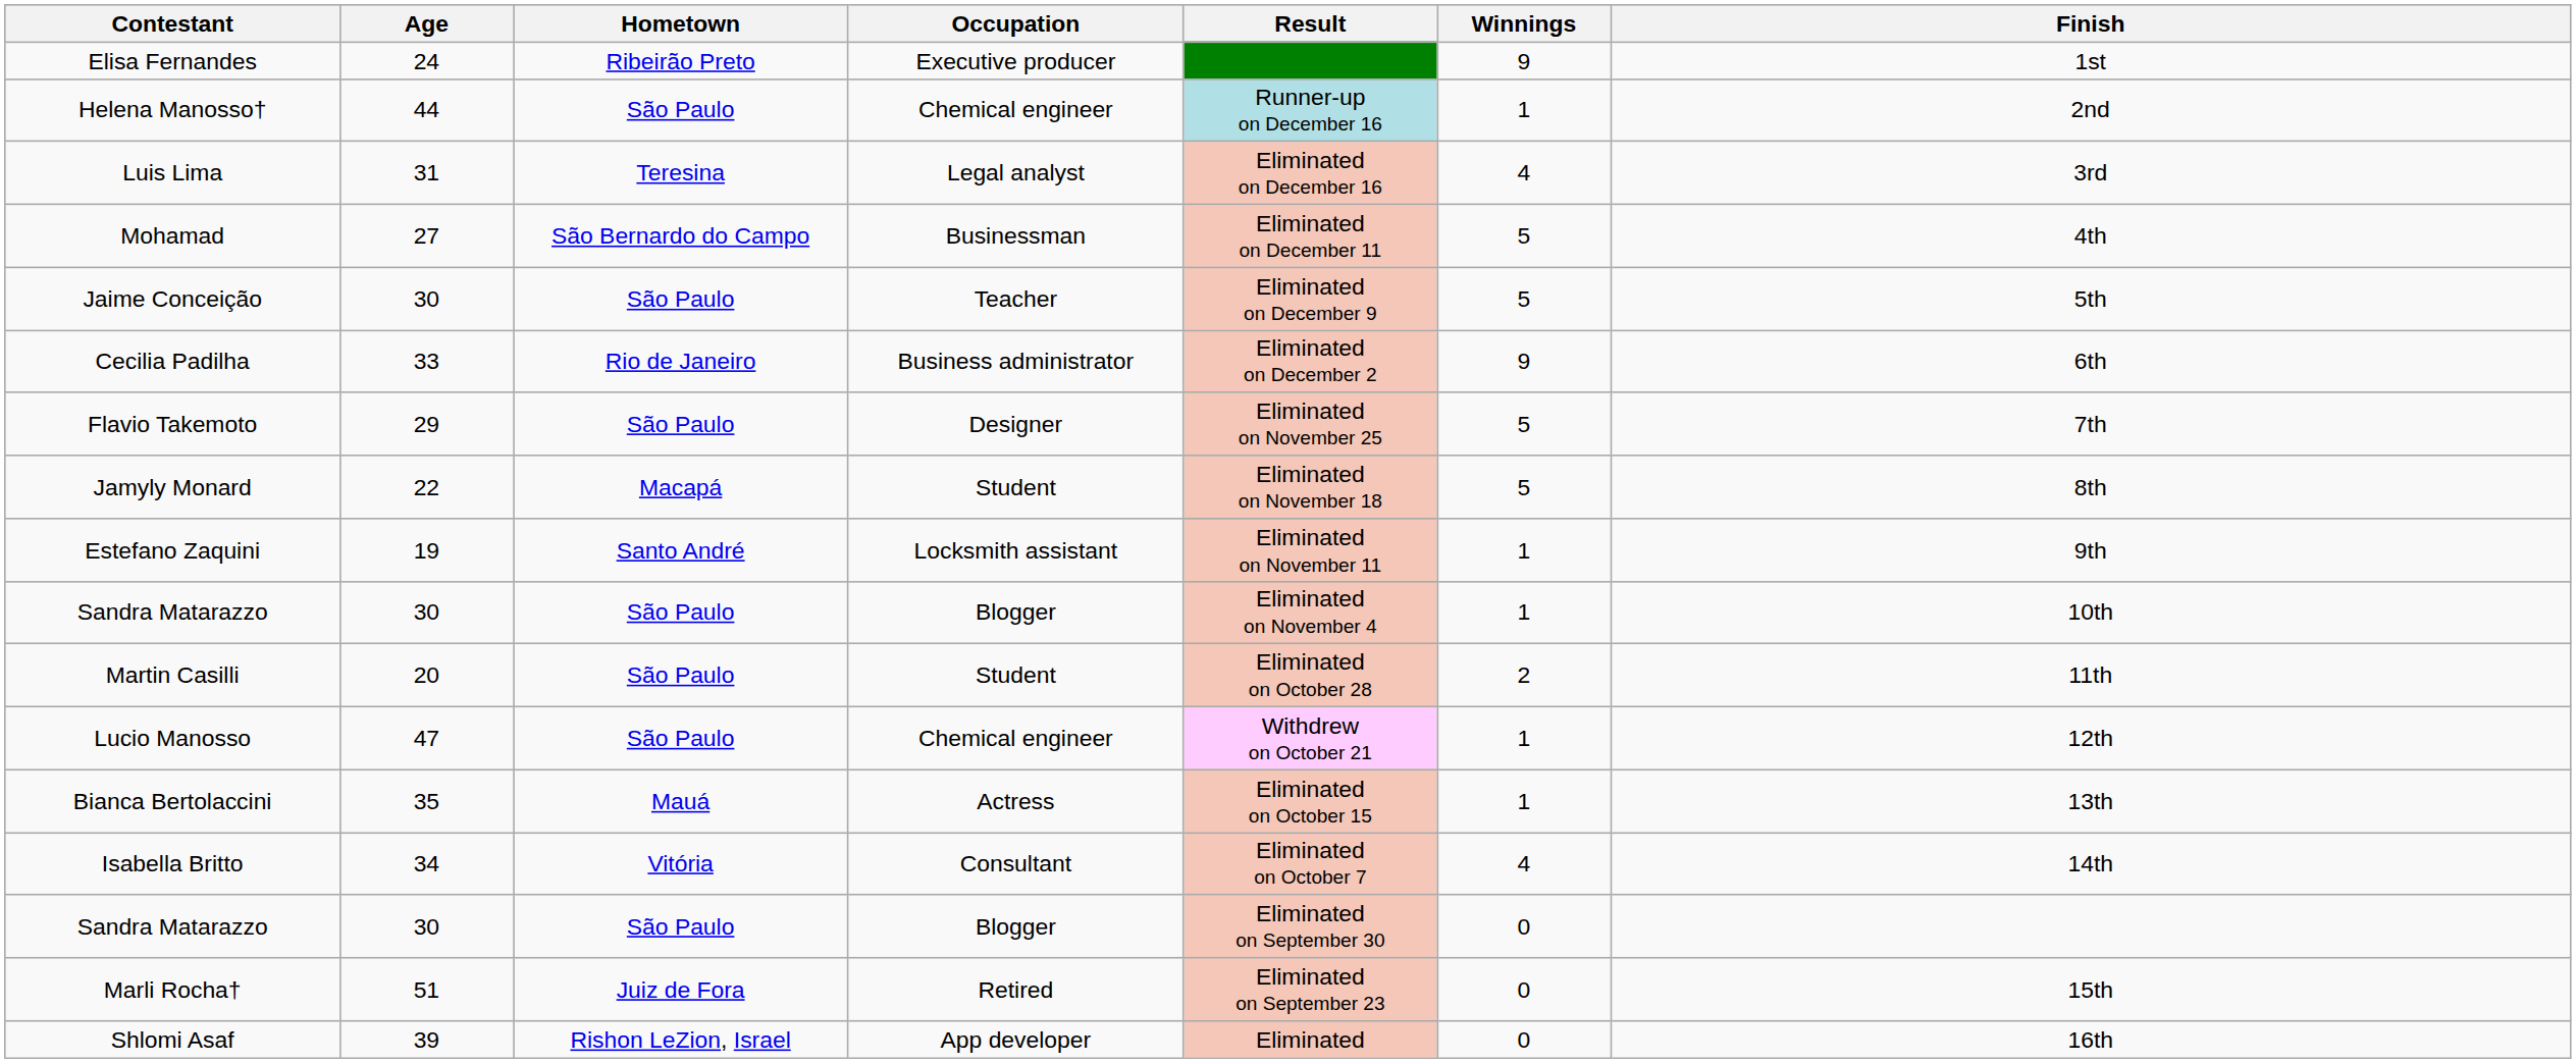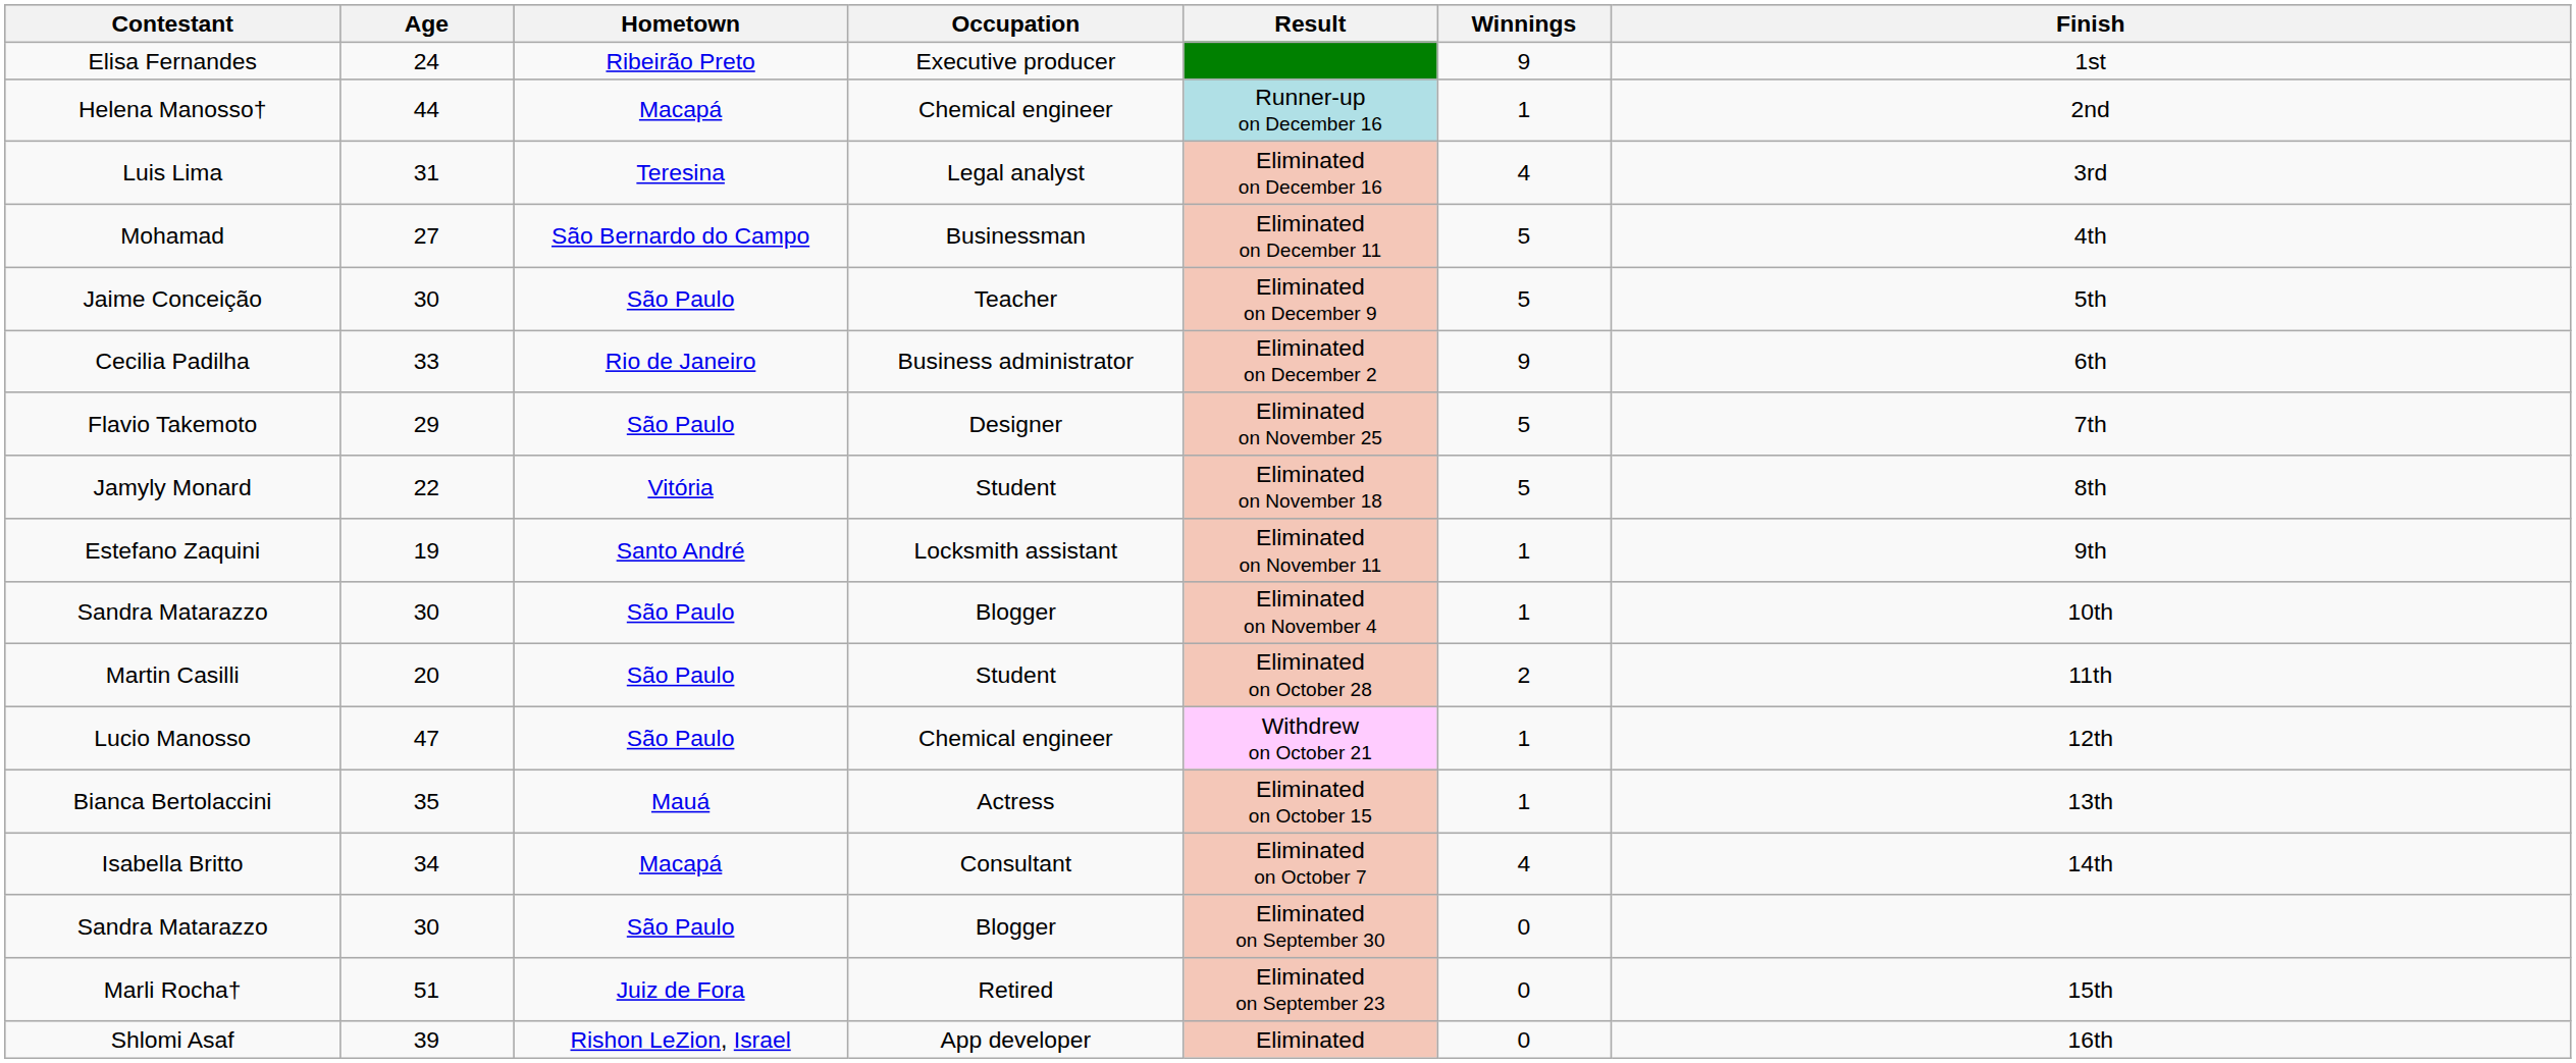Helena Manosso† | Hometown: São Paulo -> Macapá
Jamyly Monard | Hometown: Macapá -> Vitória
Isabella Britto | Hometown: Vitória -> Macapá
